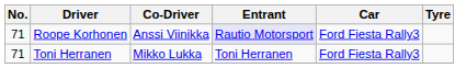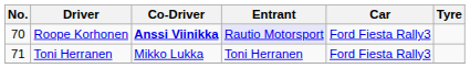Roope Korhonen | No.: 71 -> 70
Roope Korhonen | Co-Driver: normal -> bold
